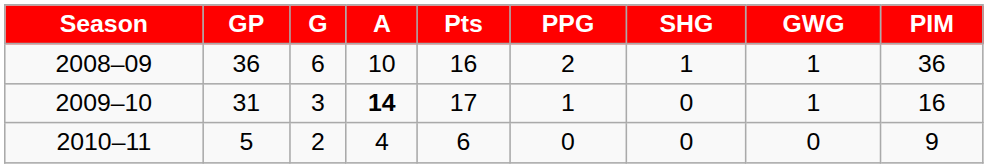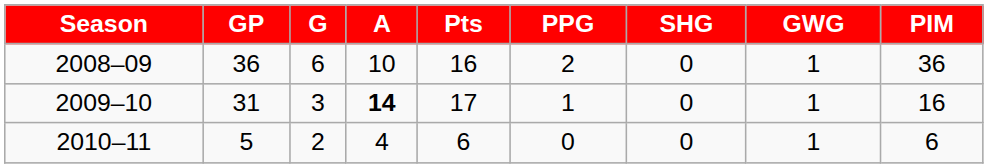2008–09 | SHG: 1 -> 0
2010–11 | GWG: 0 -> 1
2010–11 | PIM: 9 -> 6
